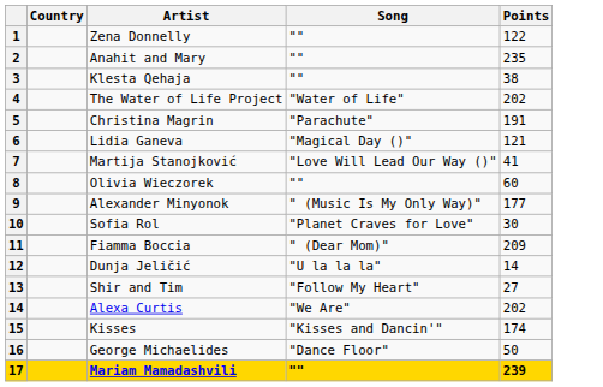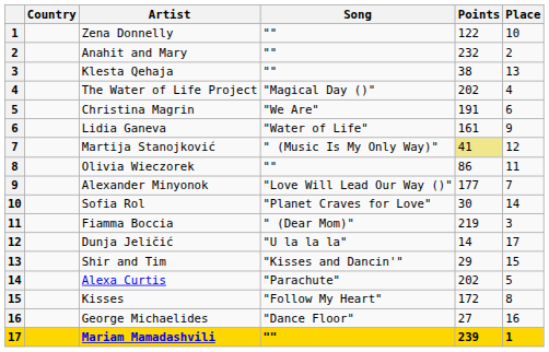+ column: Place | 10 | 2 | 13 | 4 | 6 | 9 | 12 | 11 | 7 | 14 | 3 | 17 | 15 | 5 | 8 | 16 | 1
Anahit and Mary | Points: 235 -> 232
The Water of Life Project | Song: "Water of Life" -> "Magical Day ()"
Christina Magrin | Song: "Parachute" -> "We Are"
Lidia Ganeva | Song: "Magical Day ()" -> "Water of Life"
Lidia Ganeva | Points: 121 -> 161
Martija Stanojković | Song: "Love Will Lead Our Way ()" -> " (Music Is My Only Way)"
Martija Stanojković | Points: no background -> khaki background
Olivia Wieczorek | Points: 60 -> 86
Alexander Minyonok | Song: " (Music Is My Only Way)" -> "Love Will Lead Our Way ()"
Fiamma Boccia | Points: 209 -> 219
Shir and Tim | Song: "Follow My Heart" -> "Kisses and Dancin'"
Shir and Tim | Points: 27 -> 29
Alexa Curtis | Song: "We Are" -> "Parachute"
Kisses | Song: "Kisses and Dancin'" -> "Follow My Heart"
Kisses | Points: 174 -> 172
George Michaelides | Points: 50 -> 27
